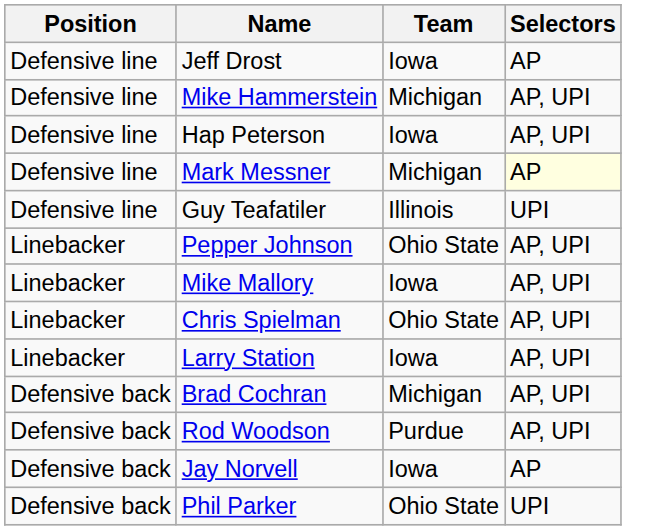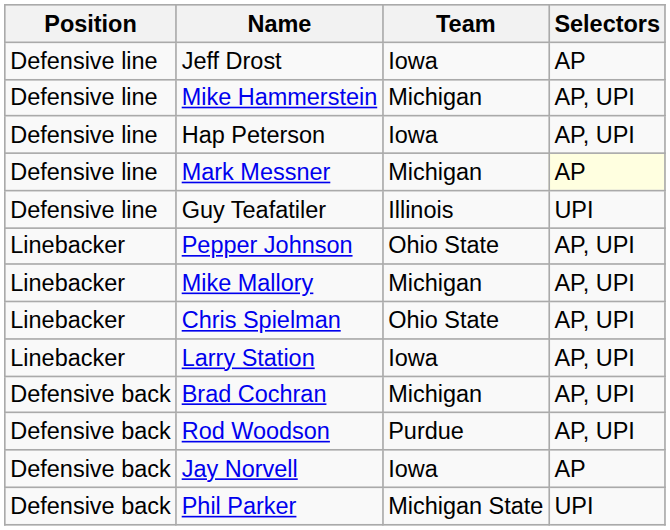Mike Mallory | Team: Iowa -> Michigan
Phil Parker | Team: Ohio State -> Michigan State
